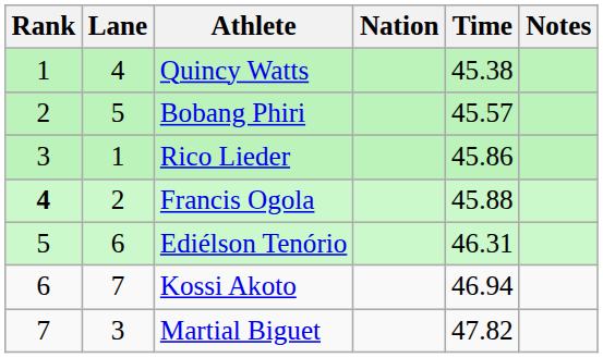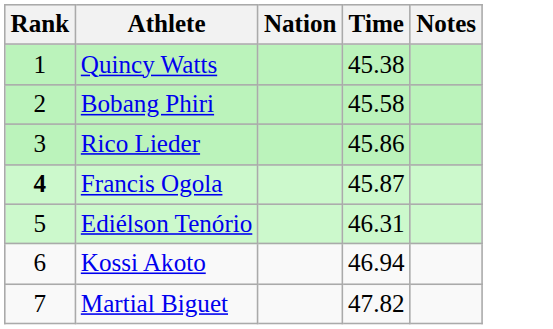- column: Lane | 4 | 5 | 1 | 2 | 6 | 7 | 3
Bobang Phiri | Time: 45.57 -> 45.58
Francis Ogola | Time: 45.88 -> 45.87
